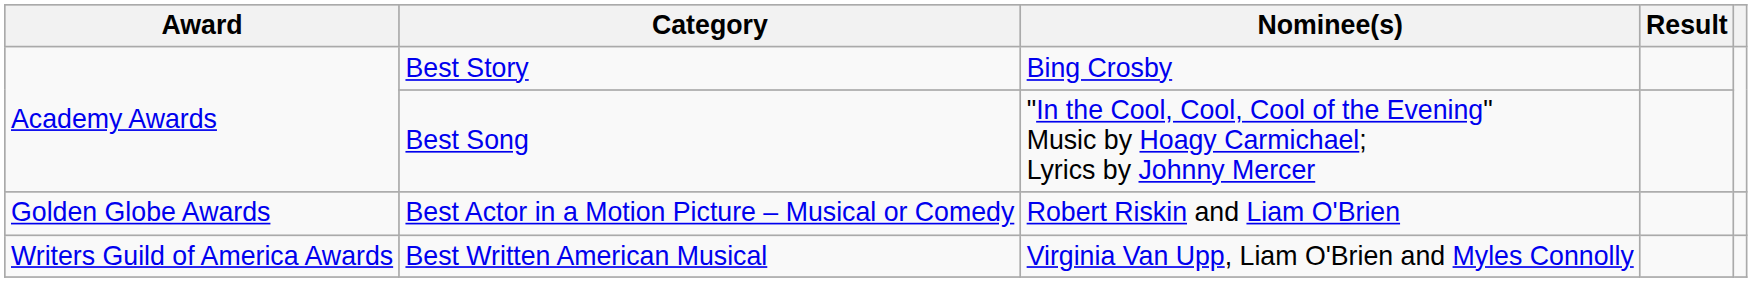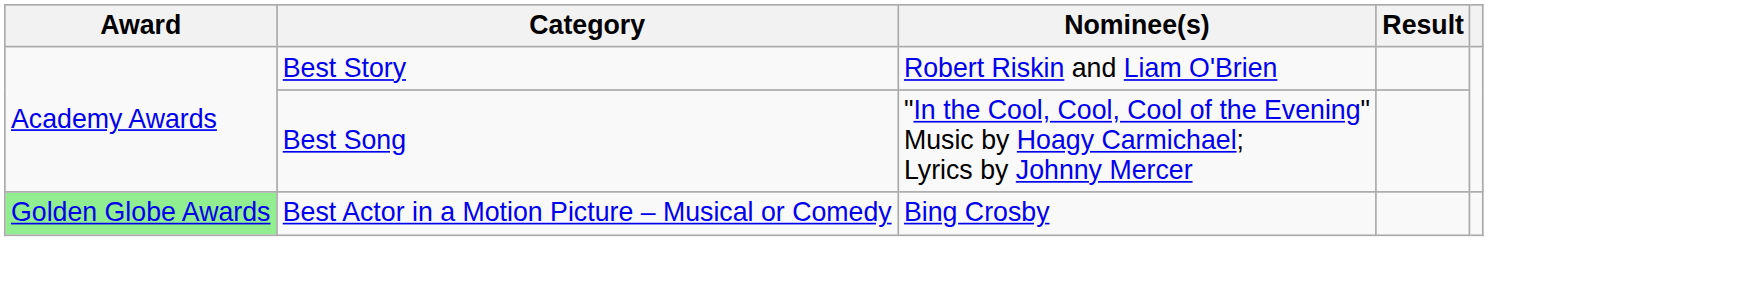Best Story | Nominee(s): Bing Crosby -> Robert Riskin and Liam O'Brien
Best Actor in a Motion Picture – Musical or Comedy | Award: no background -> lightgreen background
Best Actor in a Motion Picture – Musical or Comedy | Nominee(s): Robert Riskin and Liam O'Brien -> Bing Crosby
- row: Writers Guild of America Awards | Best Written American Musical | Virginia Van Upp, Liam O'Brien and Myles Connolly
